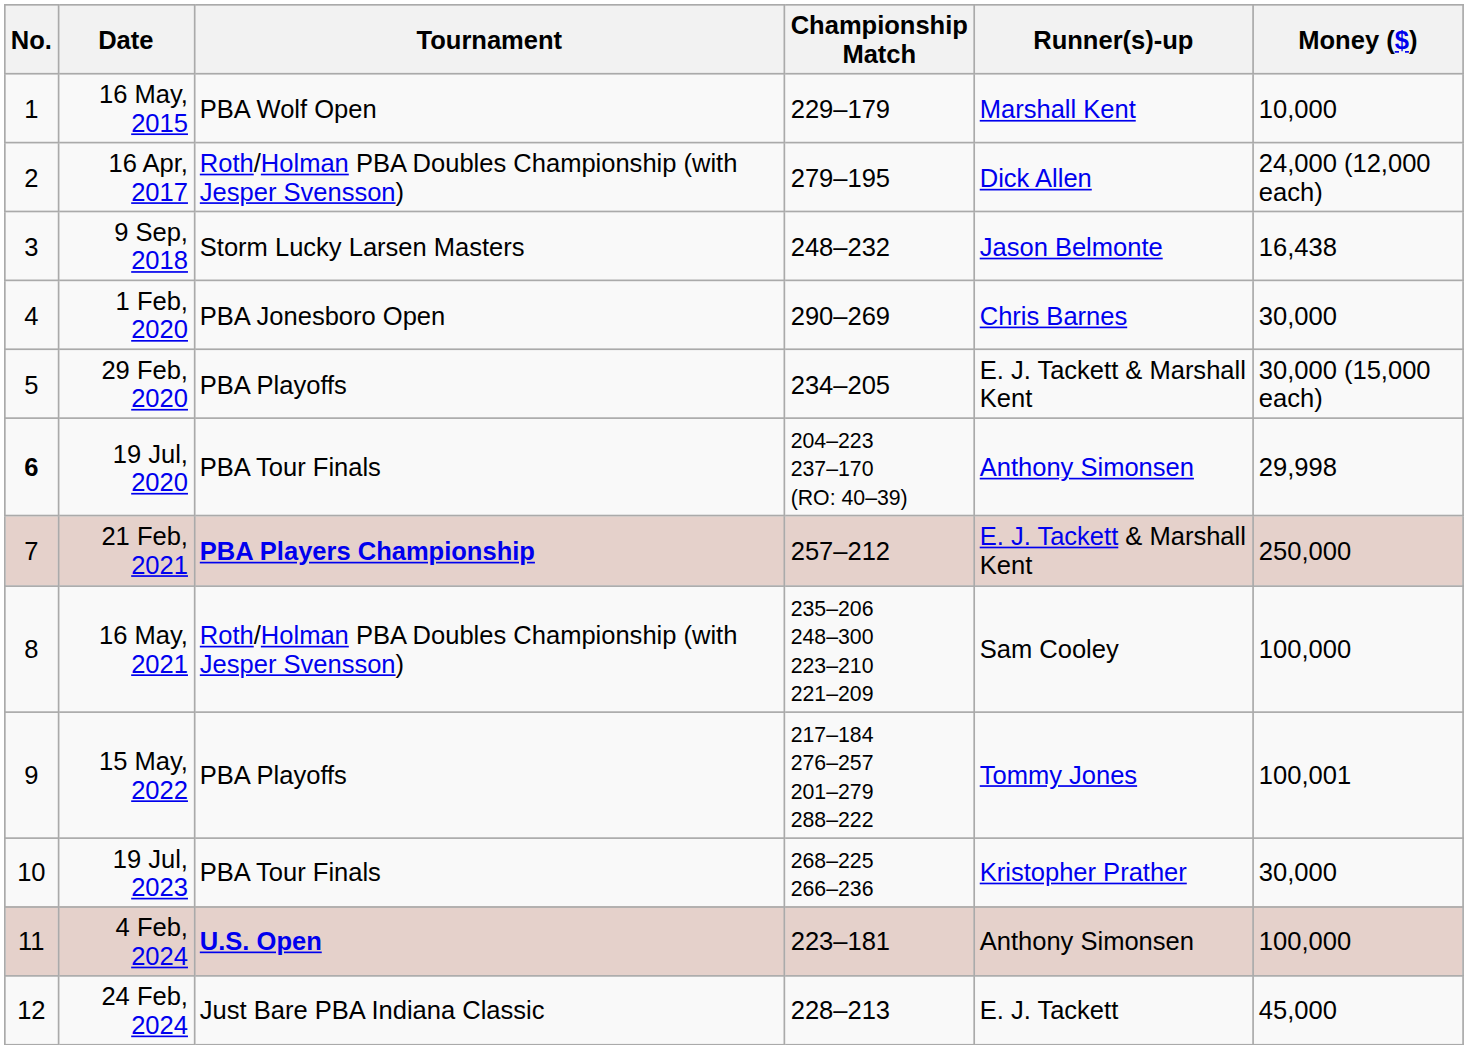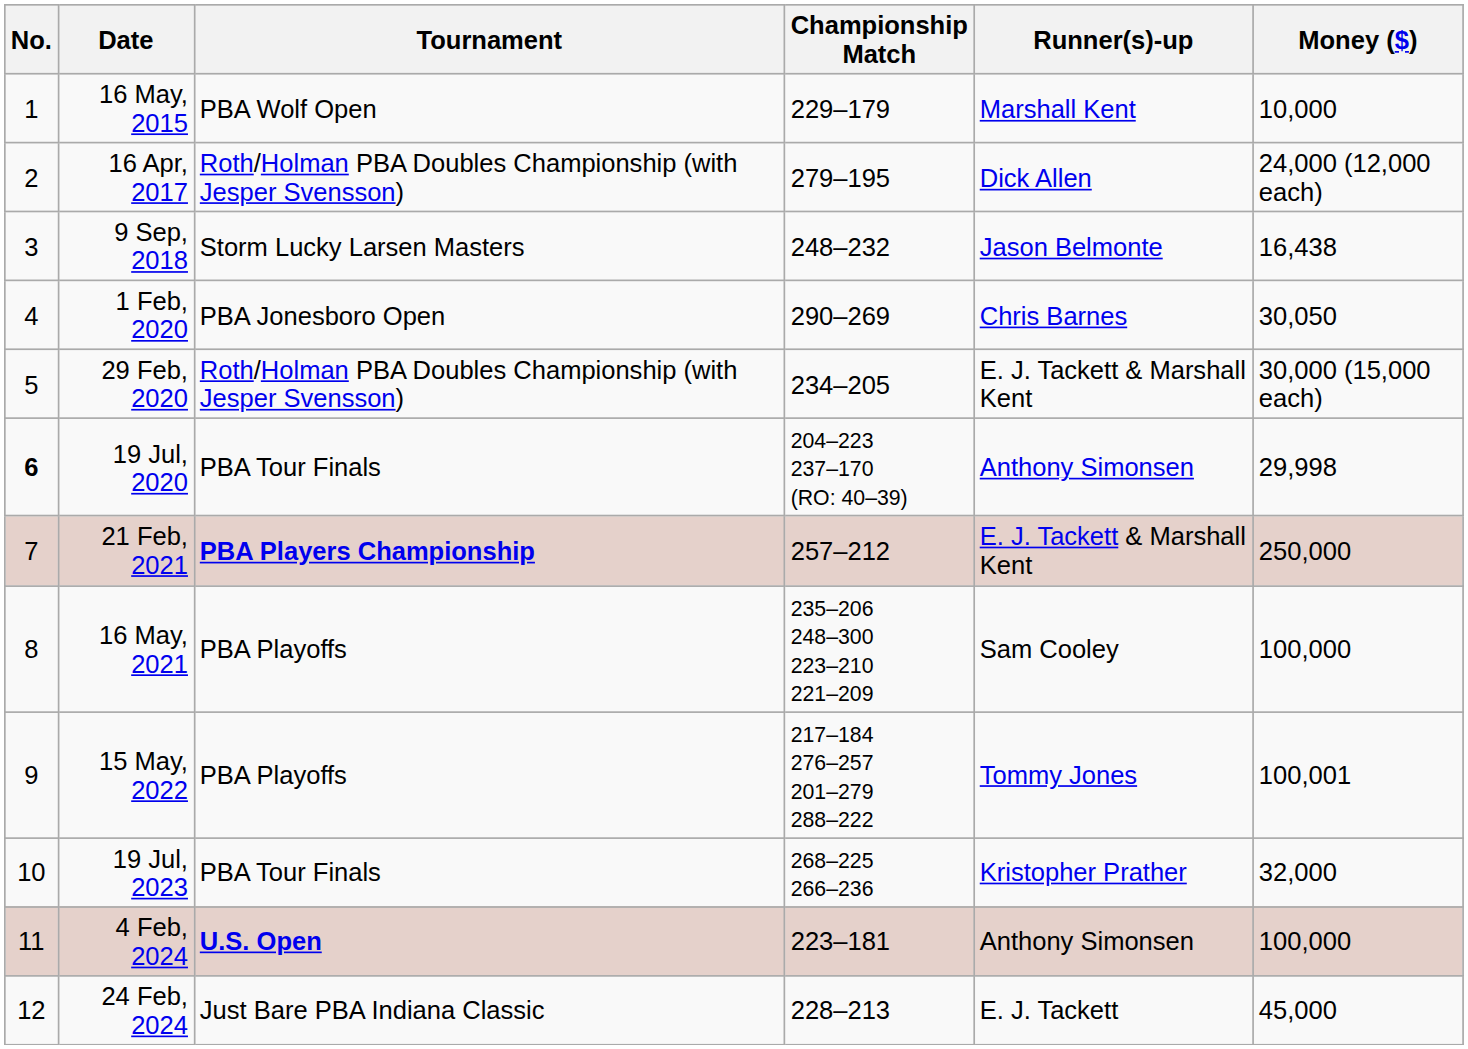1 Feb, 2020 | Money ($): 30,000 -> 30,050
29 Feb, 2020 | Tournament: PBA Playoffs -> Roth/Holman PBA Doubles Championship (with Jesper Svensson)
16 May, 2021 | Tournament: Roth/Holman PBA Doubles Championship (with Jesper Svensson) -> PBA Playoffs
19 Jul, 2023 | Money ($): 30,000 -> 32,000
